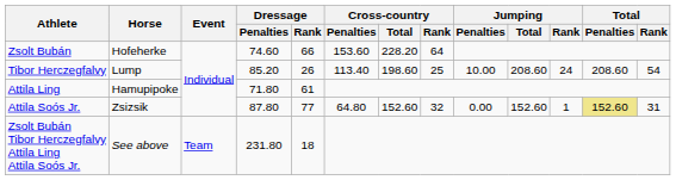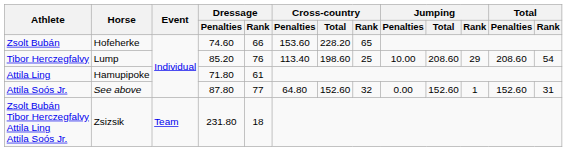Zsolt Bubán | Cross-country / Rank: 64 -> 65
Tibor Herczegfalvy | Dressage / Rank: 26 -> 76
Tibor Herczegfalvy | Jumping / Rank: 24 -> 29
Attila Soós Jr. | Horse: Zsizsik -> See above
Attila Soós Jr. | Total / Penalties: khaki background -> no background
Zsolt Bubán Tibor Herczegfalvy Attila Ling Attila Soós Jr. | Horse: See above -> Zsizsik
